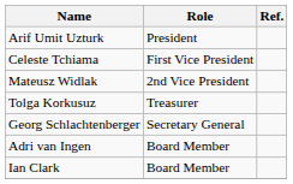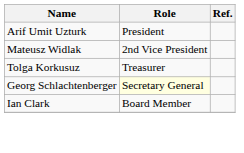- row: Celeste Tchiama | First Vice President
Georg Schlachtenberger | Role: no background -> lightyellow background
- row: Adri van Ingen | Board Member
